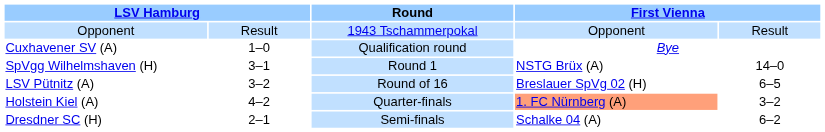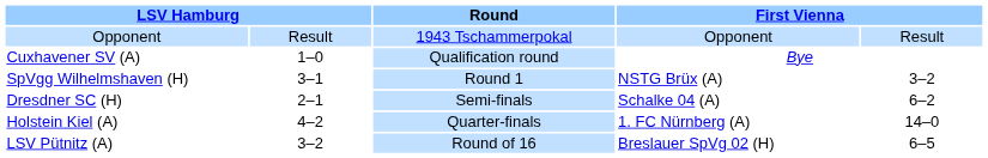SpVgg Wilhelmshaven (H) | column 5: 14–0 -> 3–2
rows swapped: LSV Pütnitz (A) <-> Dresdner SC (H)
Holstein Kiel (A) | column 4: lightsalmon background -> no background
Holstein Kiel (A) | column 5: 3–2 -> 14–0
